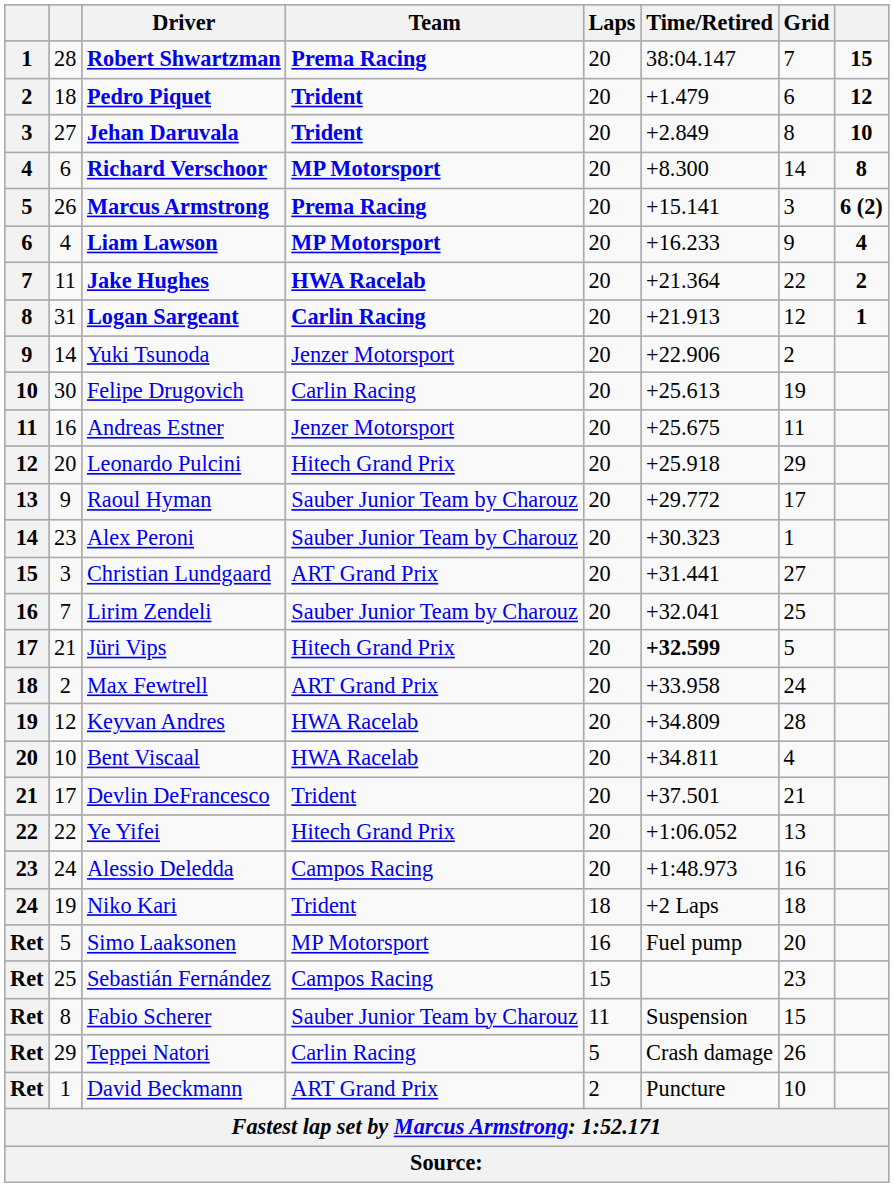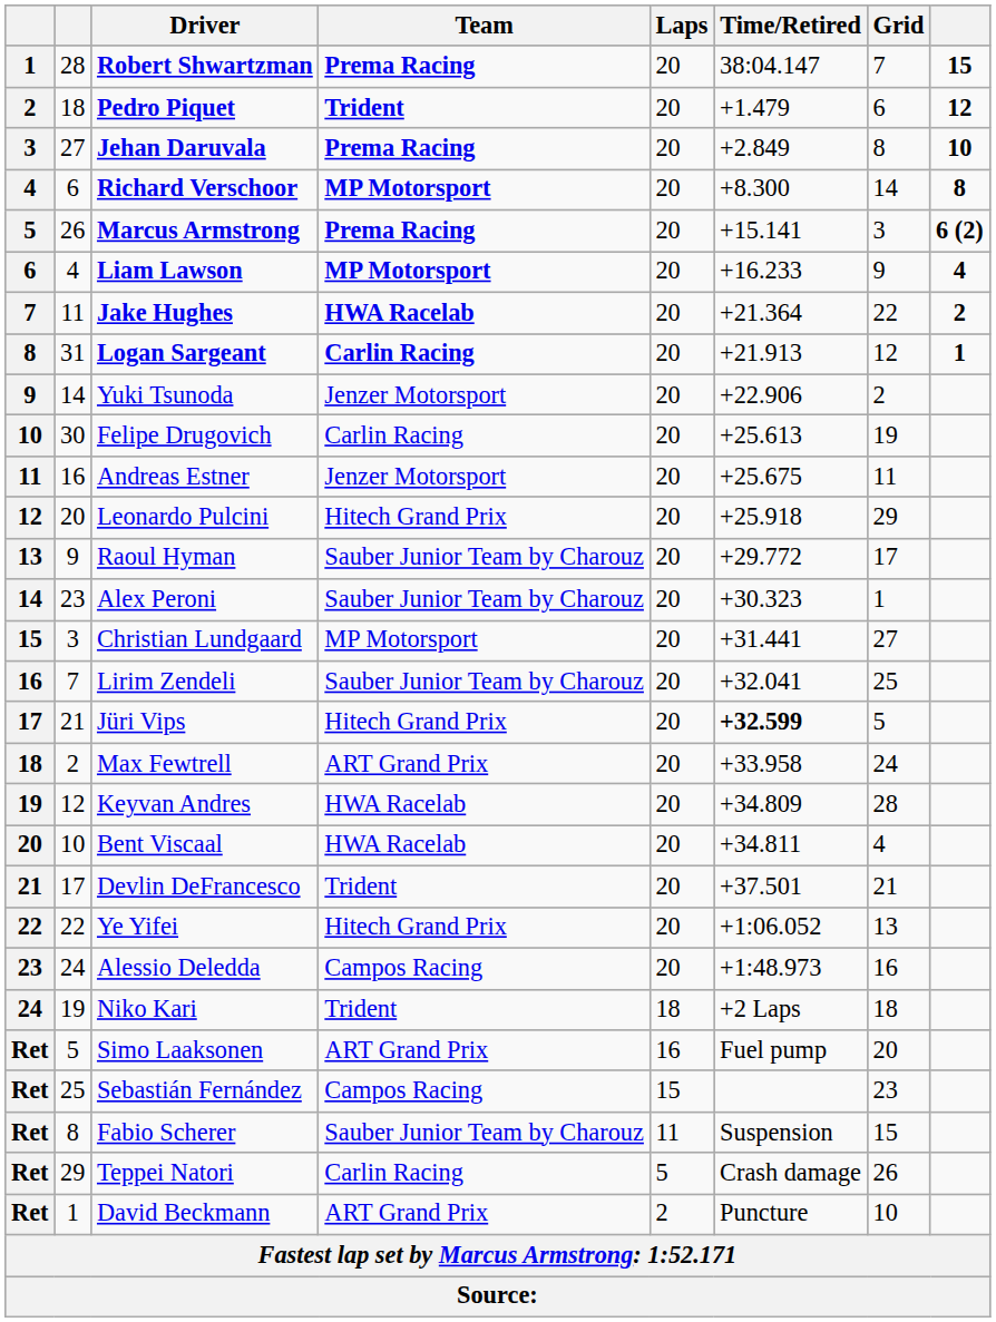Jehan Daruvala | Team: Trident -> Prema Racing
Christian Lundgaard | Team: ART Grand Prix -> MP Motorsport
Simo Laaksonen | Team: MP Motorsport -> ART Grand Prix
